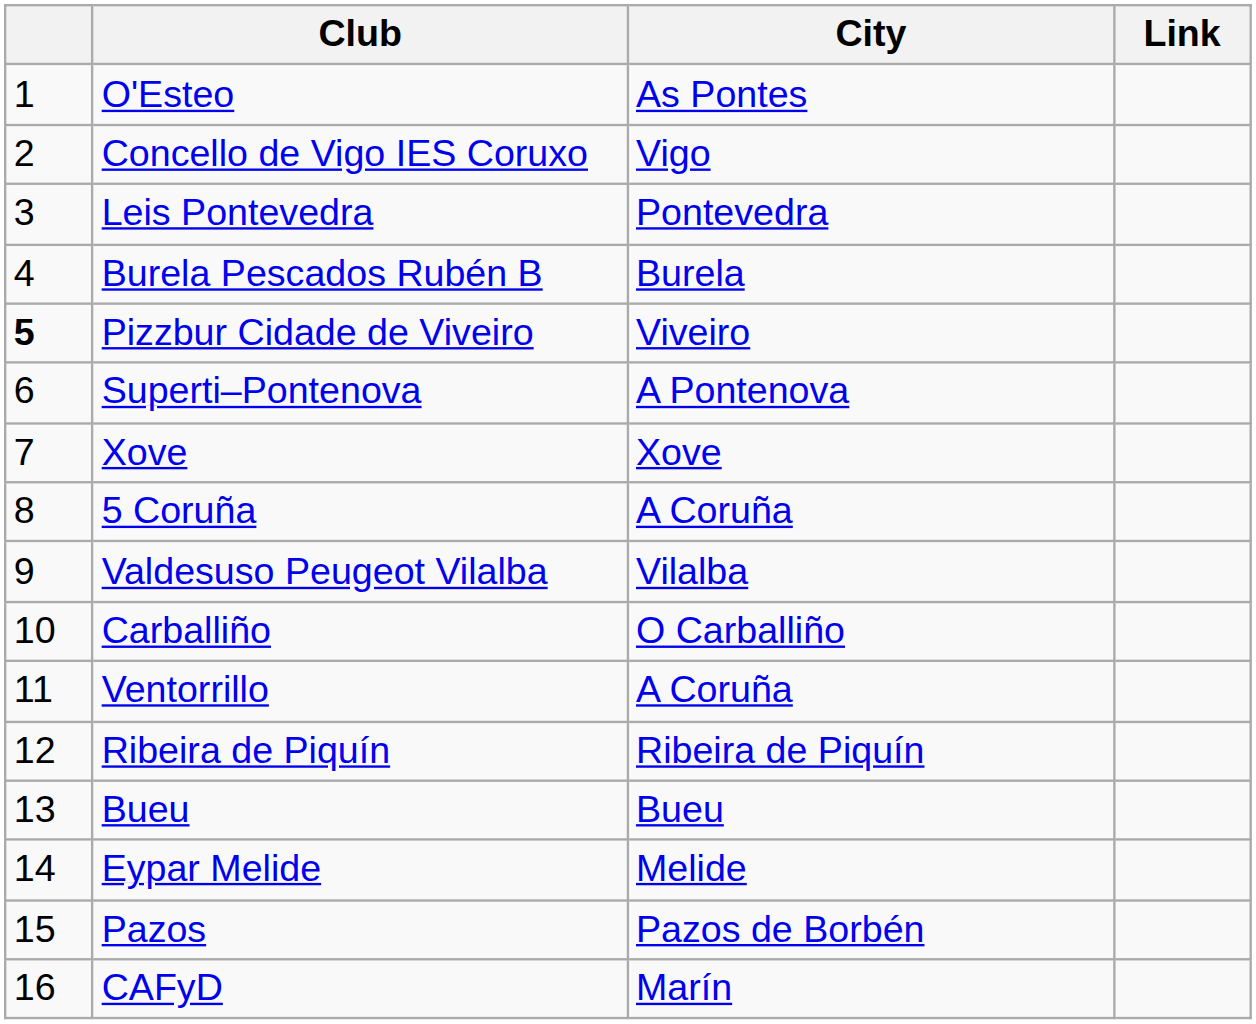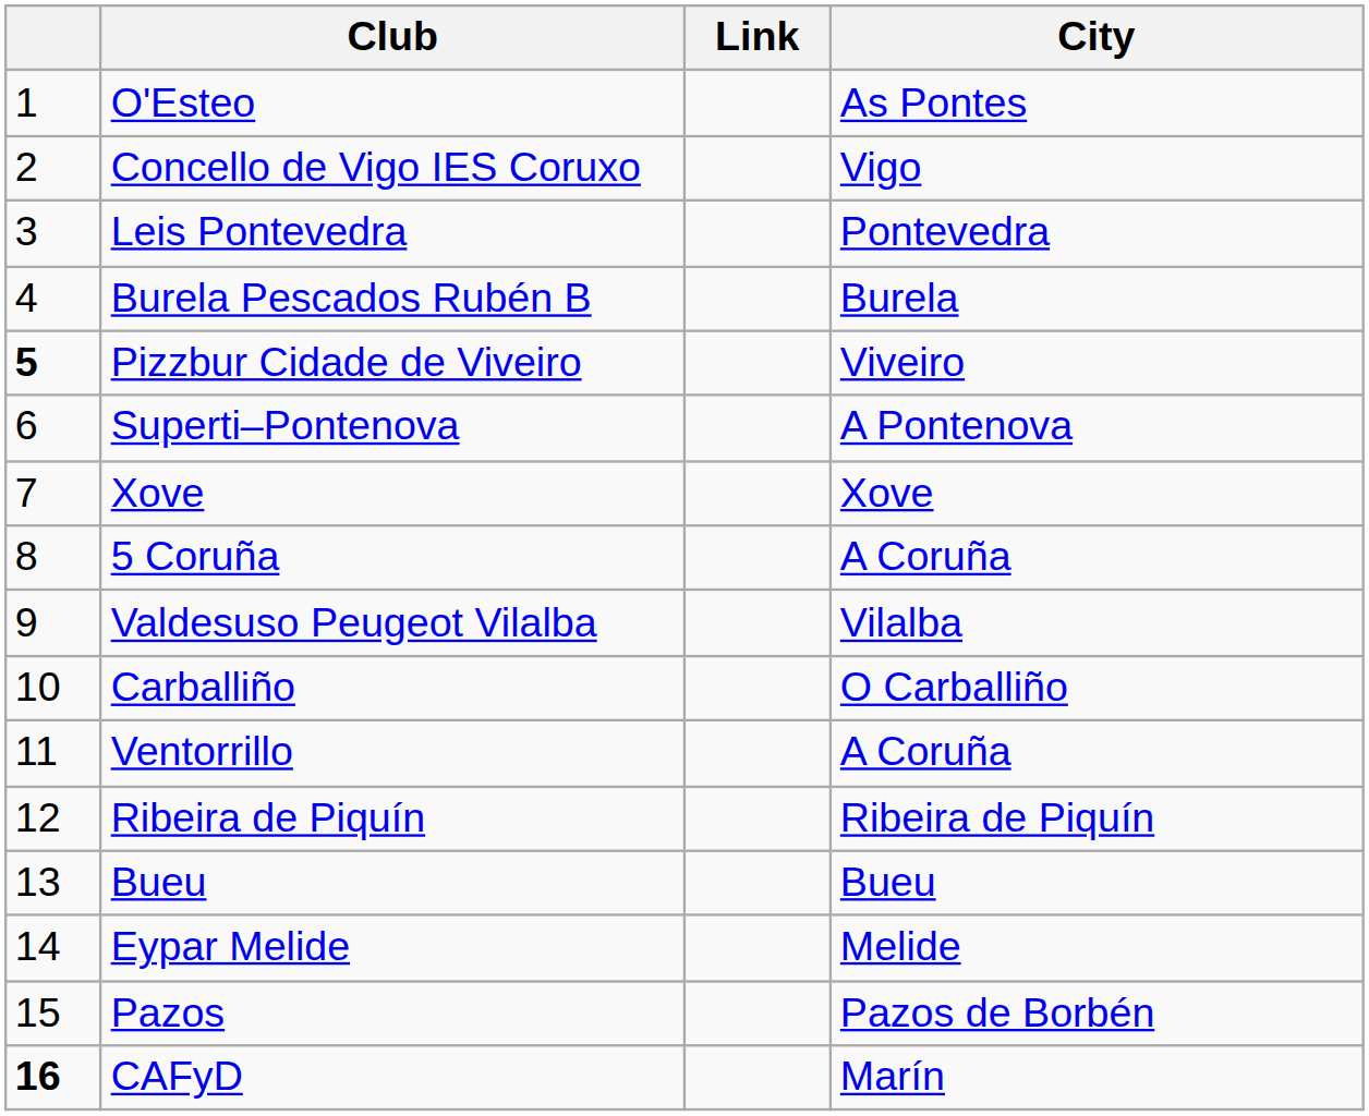columns swapped: City <-> Link
CAFyD | column 1: normal -> bold
